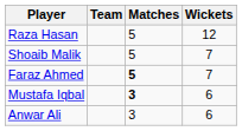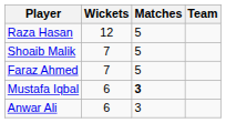columns swapped: Team <-> Wickets
Faraz Ahmed | Matches: bold -> normal
